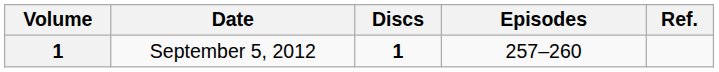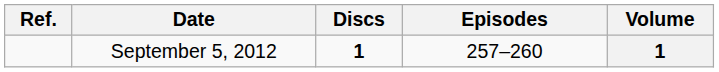columns swapped: Volume <-> Ref.
